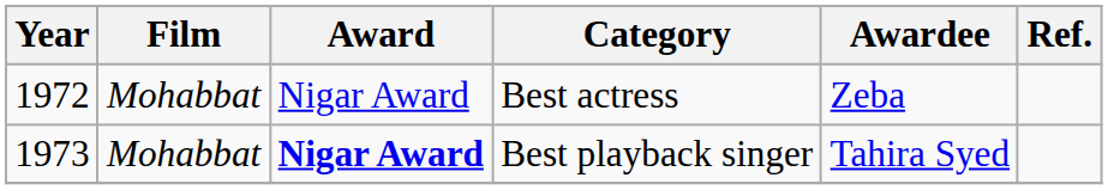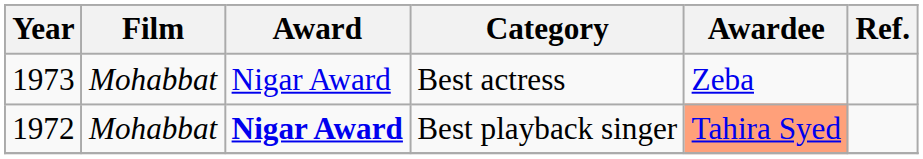Best actress | Year: 1972 -> 1973
Best playback singer | Year: 1973 -> 1972
Best playback singer | Awardee: no background -> lightsalmon background
